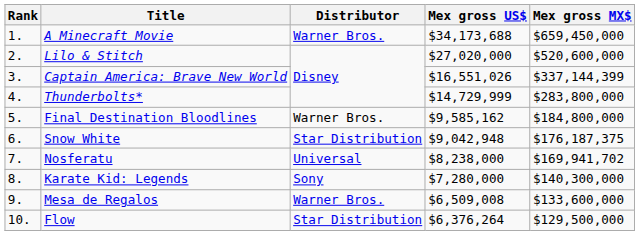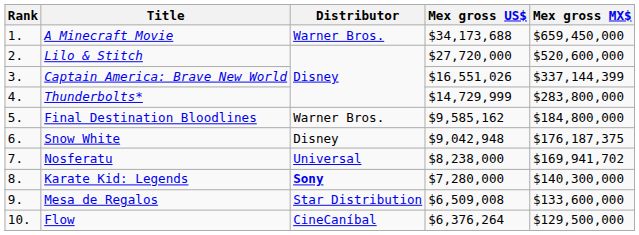Lilo & Stitch | Mex gross US$: $27,020,000 -> $27,720,000
Snow White | Distributor: Star Distribution -> Disney
Karate Kid: Legends | Distributor: normal -> bold
Mesa de Regalos | Distributor: Warner Bros. -> Star Distribution
Flow | Distributor: Star Distribution -> CineCaníbal
